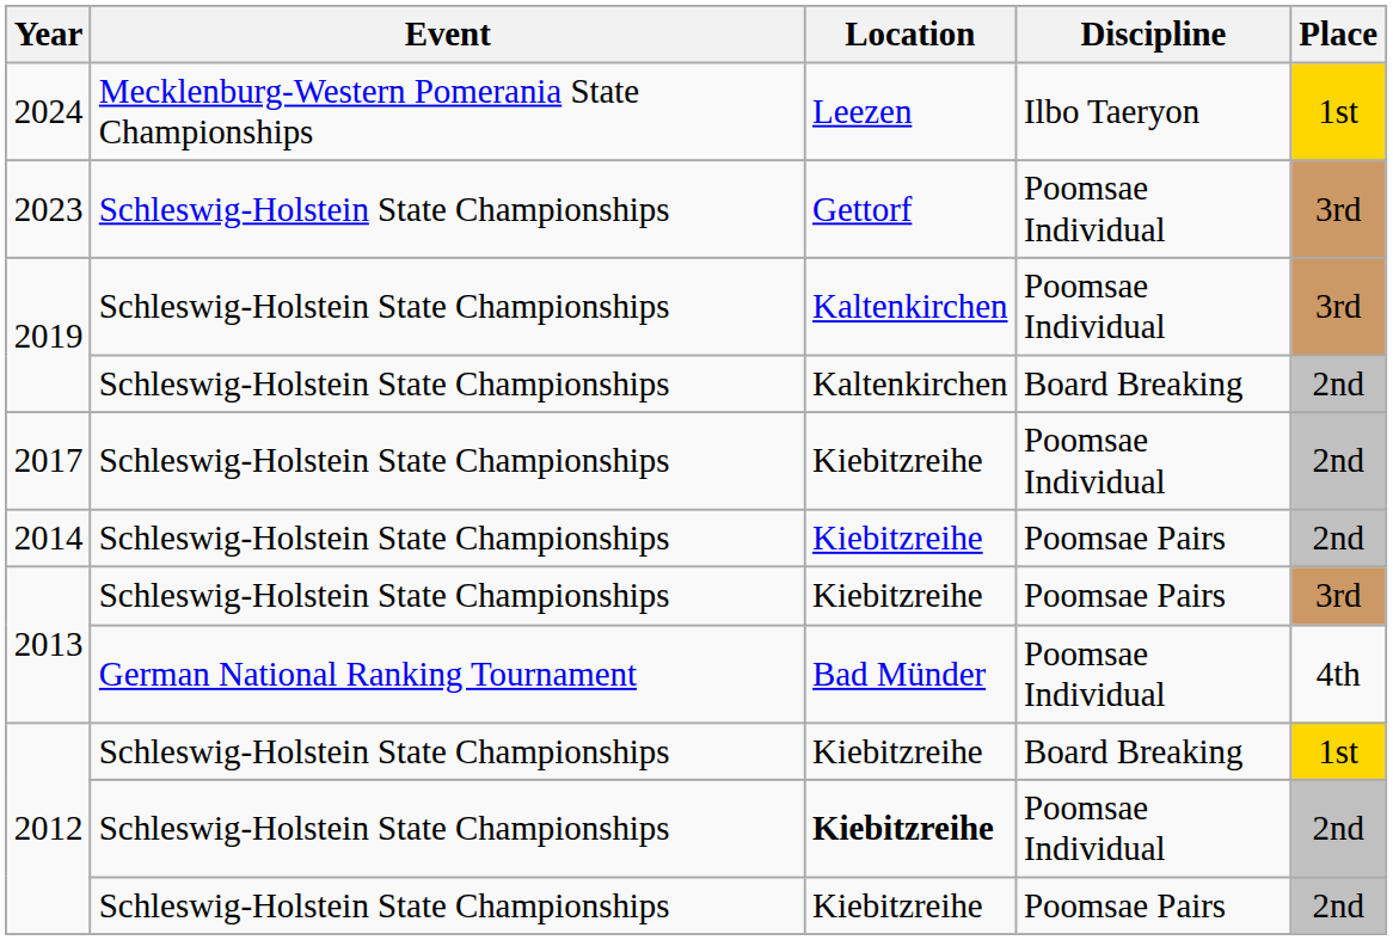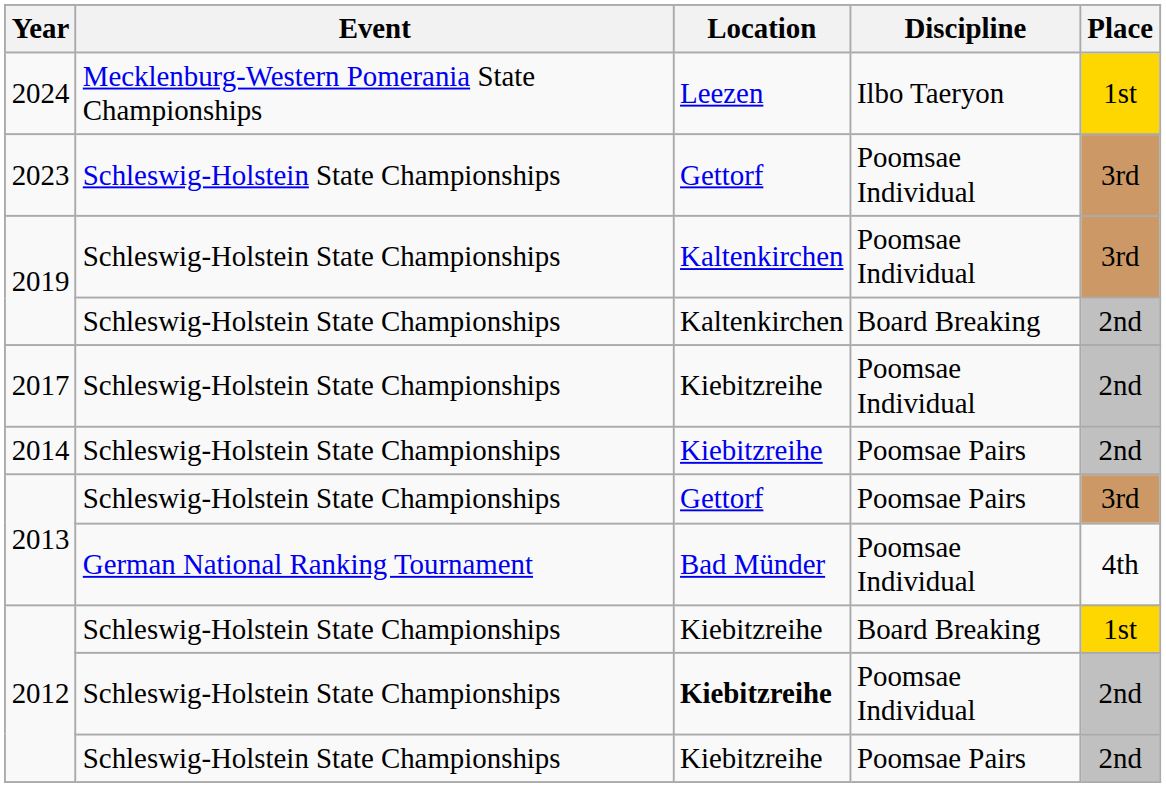2013 / Poomsae Pairs | Location: Kiebitzreihe -> Gettorf
